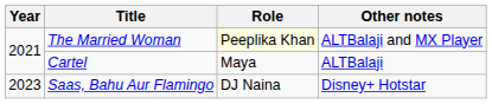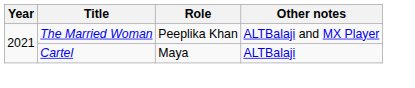The Married Woman | Role: lightyellow background -> no background
- row: 2023 | Saas, Bahu Aur Flamingo | DJ Naina | Disney+ Hotstar
